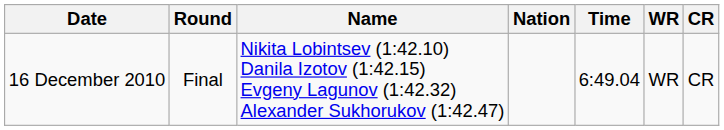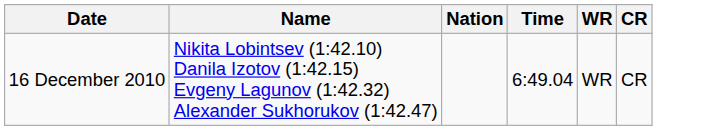- column: Round | Final
